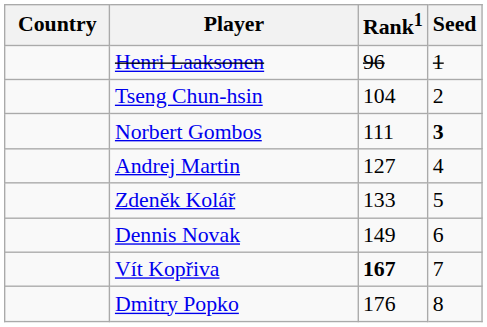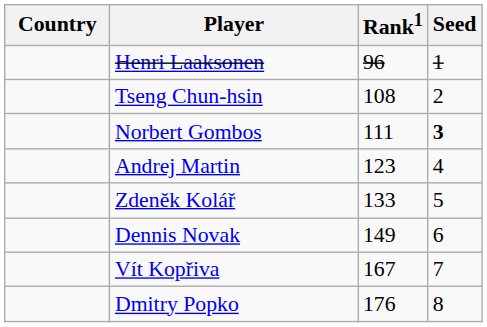Tseng Chun-hsin | Rank1: 104 -> 108
Andrej Martin | Rank1: 127 -> 123
Vít Kopřiva | Rank1: bold -> normal
